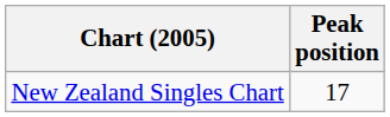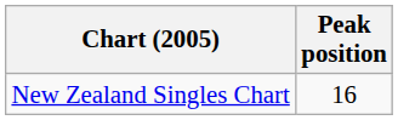New Zealand Singles Chart | Peak position: 17 -> 16
